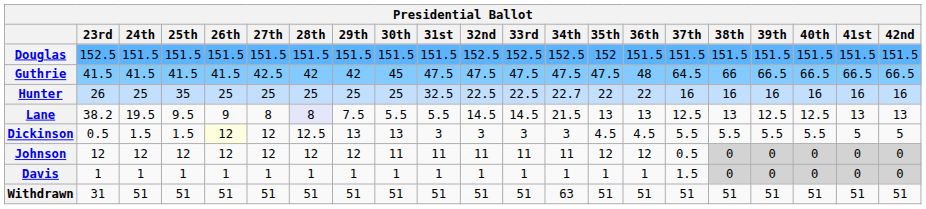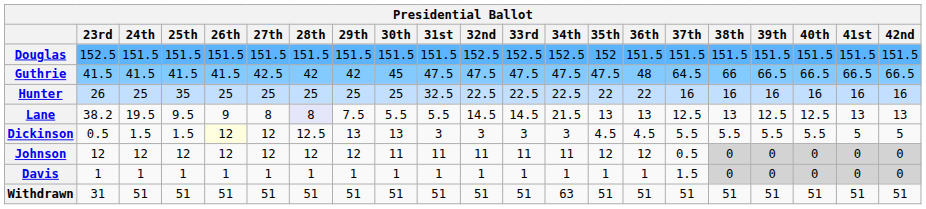Hunter | 34th: 22.7 -> 22.5
